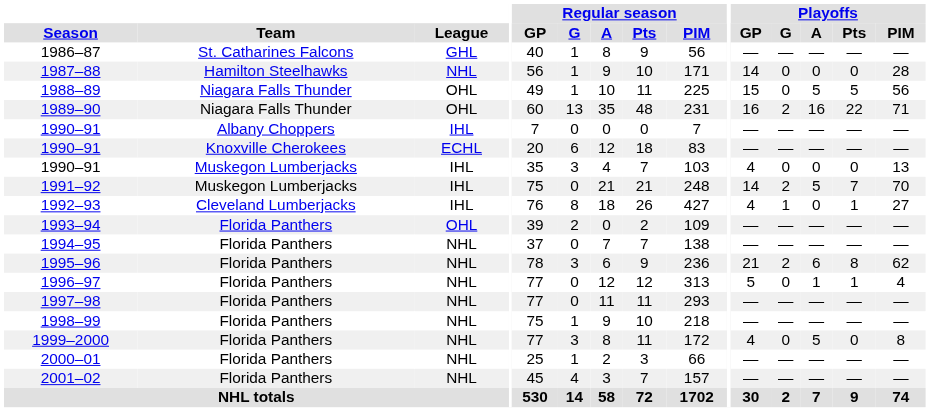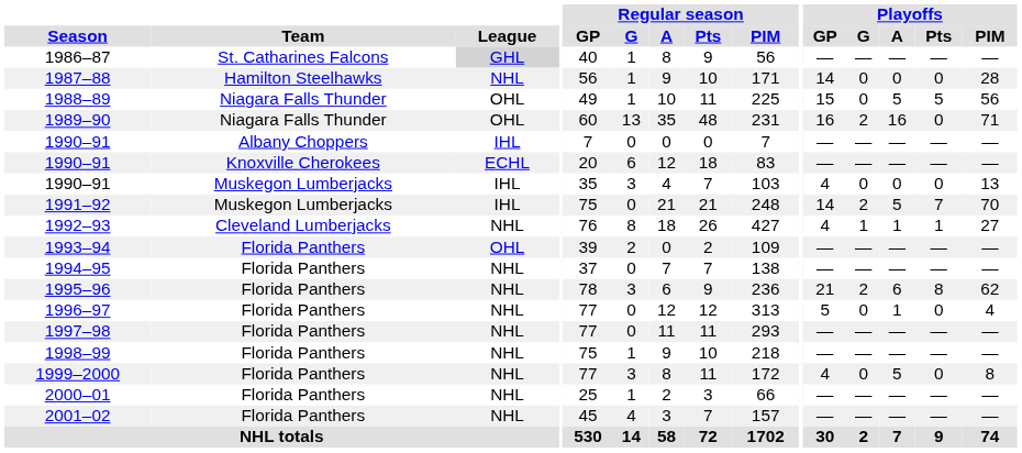1986–87 | League: no background -> lightgrey background
1989–90 | Playoffs / Pts: 22 -> 0
1992–93 | League: IHL -> NHL
1992–93 | Playoffs / A: 0 -> 1
1996–97 | Playoffs / Pts: 1 -> 0
